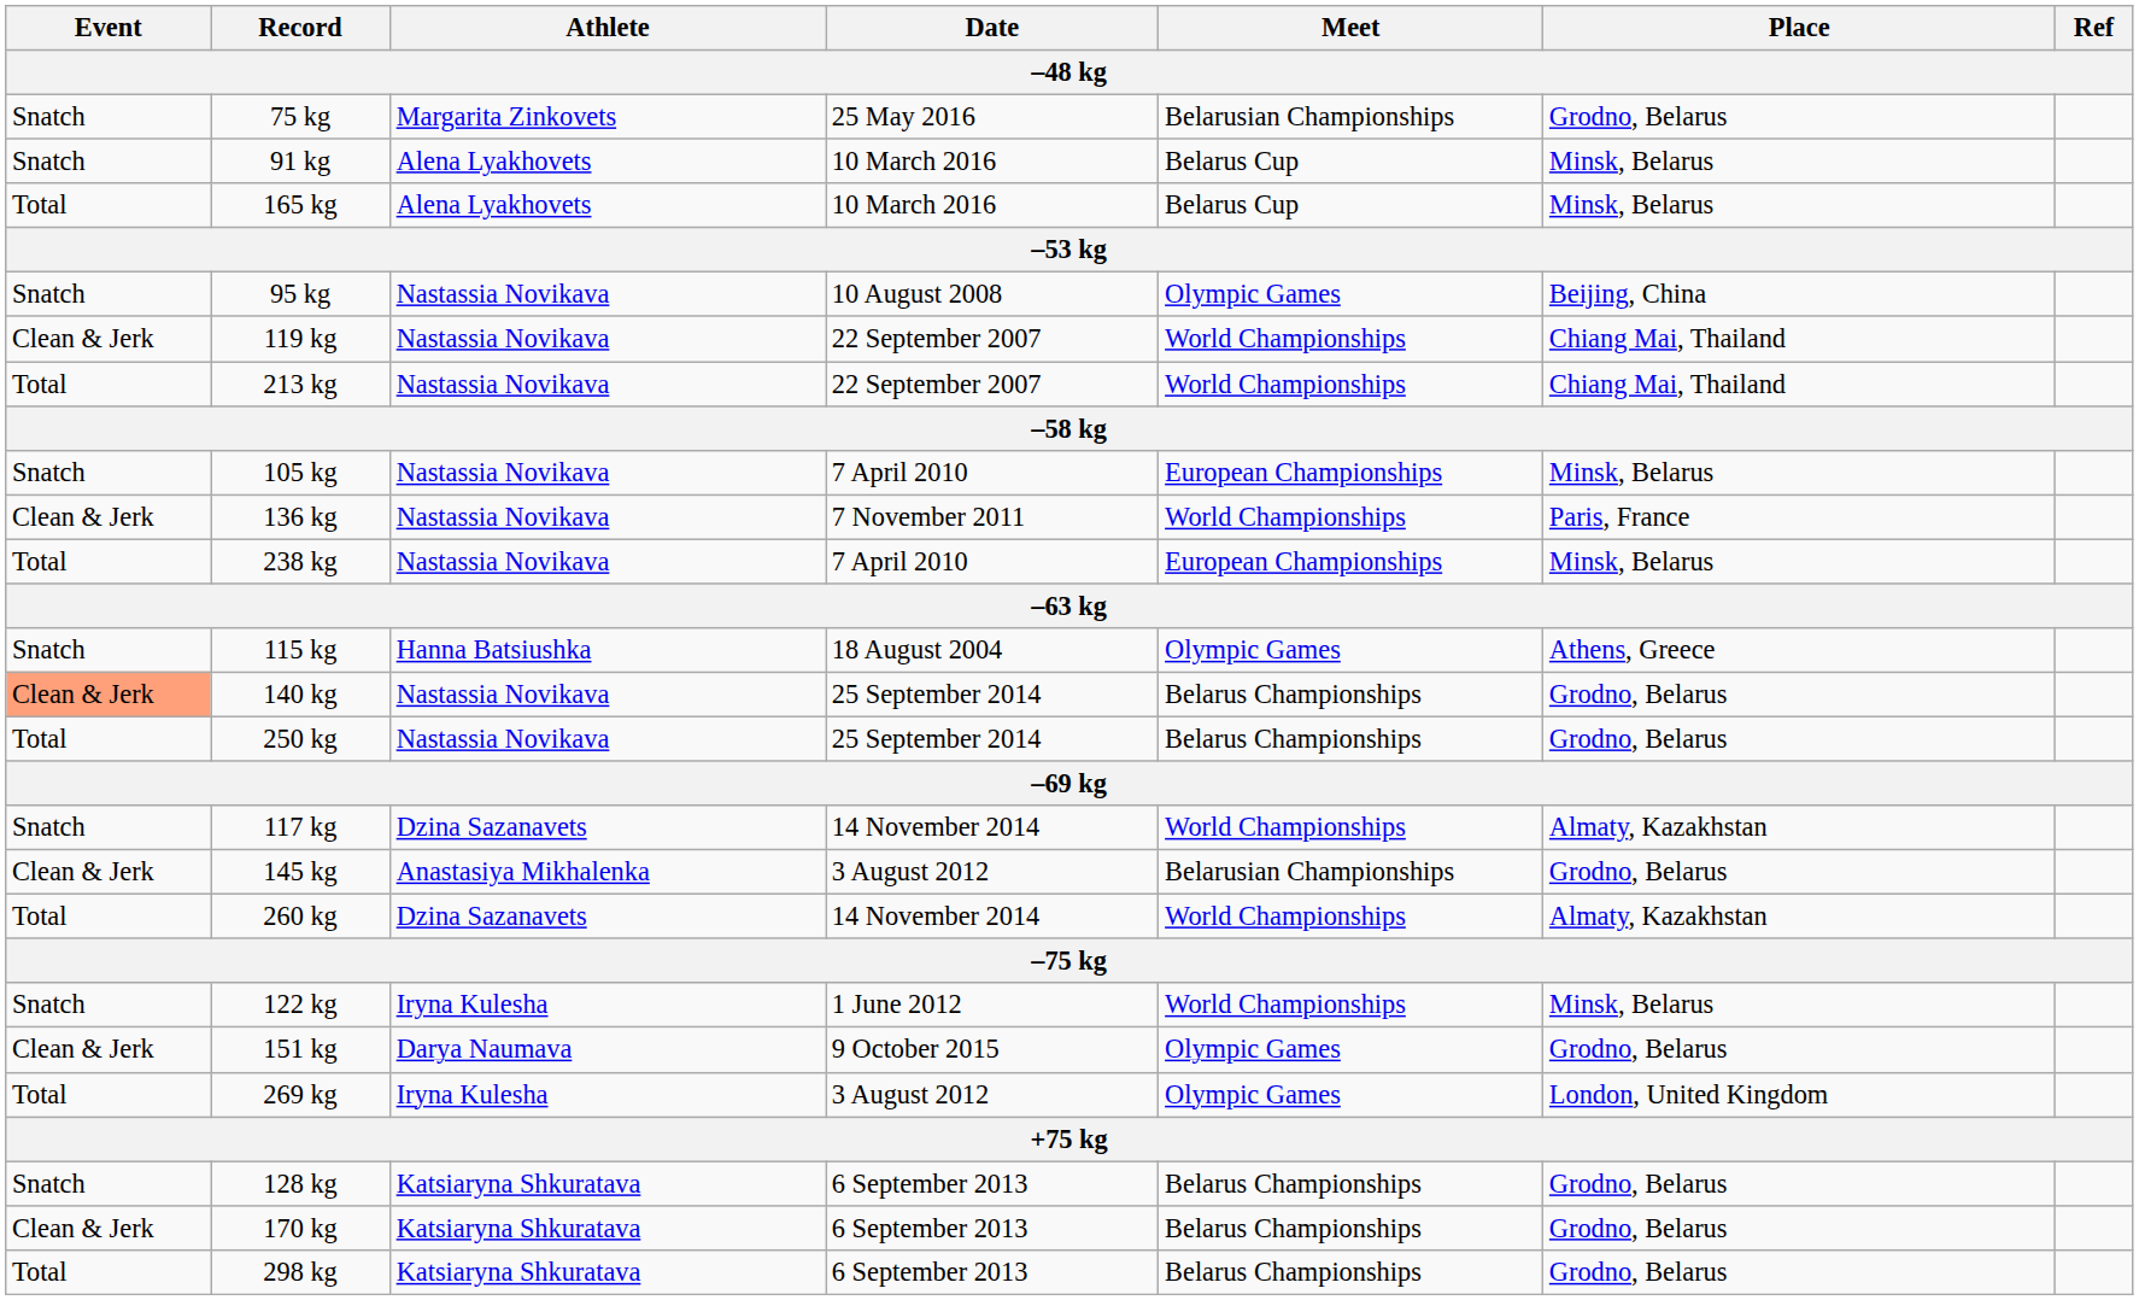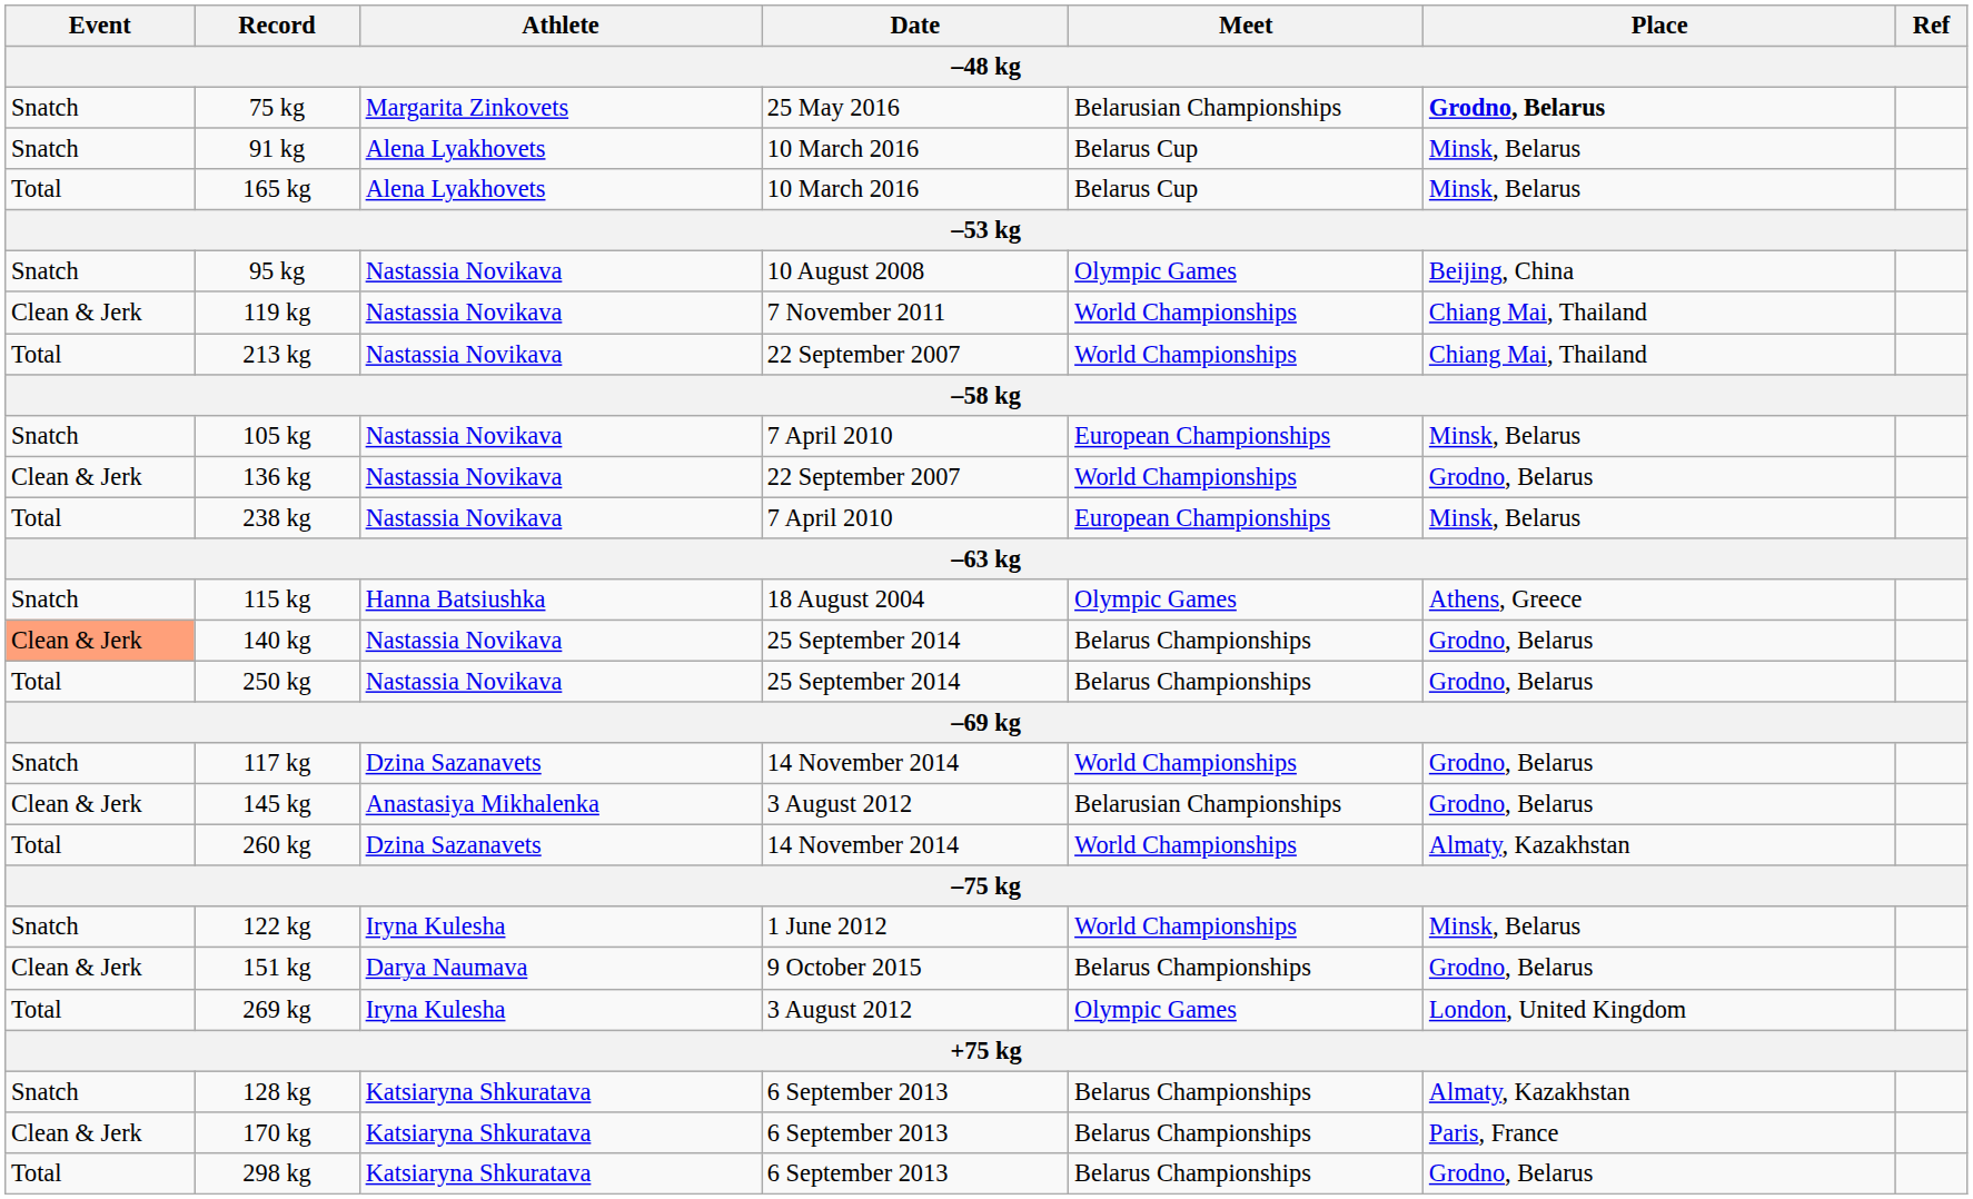75 kg | Place: normal -> bold
119 kg | Date: 22 September 2007 -> 7 November 2011
136 kg | Date: 7 November 2011 -> 22 September 2007
136 kg | Place: Paris, France -> Grodno, Belarus
117 kg | Place: Almaty, Kazakhstan -> Grodno, Belarus
151 kg | Meet: Olympic Games -> Belarus Championships
128 kg | Place: Grodno, Belarus -> Almaty, Kazakhstan
170 kg | Place: Grodno, Belarus -> Paris, France
